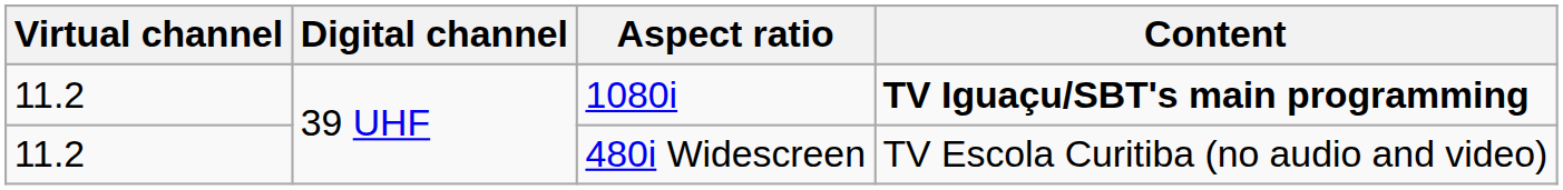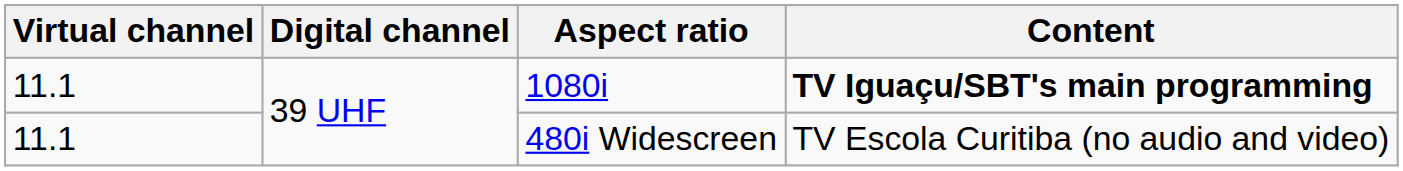1080i | Virtual channel: 11.2 -> 11.1
480i Widescreen | Virtual channel: 11.2 -> 11.1
